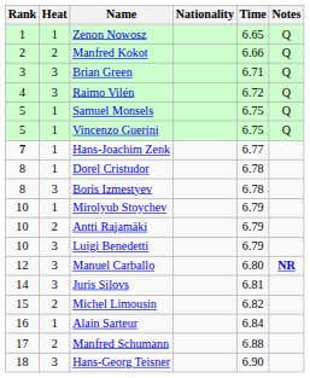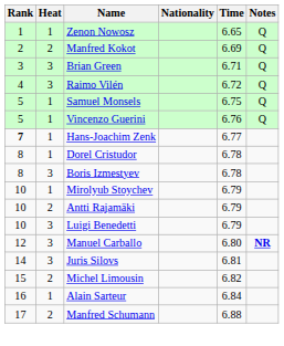Manfred Kokot | Time: 6.66 -> 6.69
Vincenzo Guerini | Time: 6.75 -> 6.76
- row: 18 | 3 | Hans-Georg Teisner | 6.90
